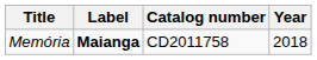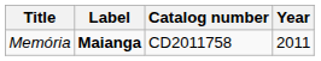Memória | Year: 2018 -> 2011
